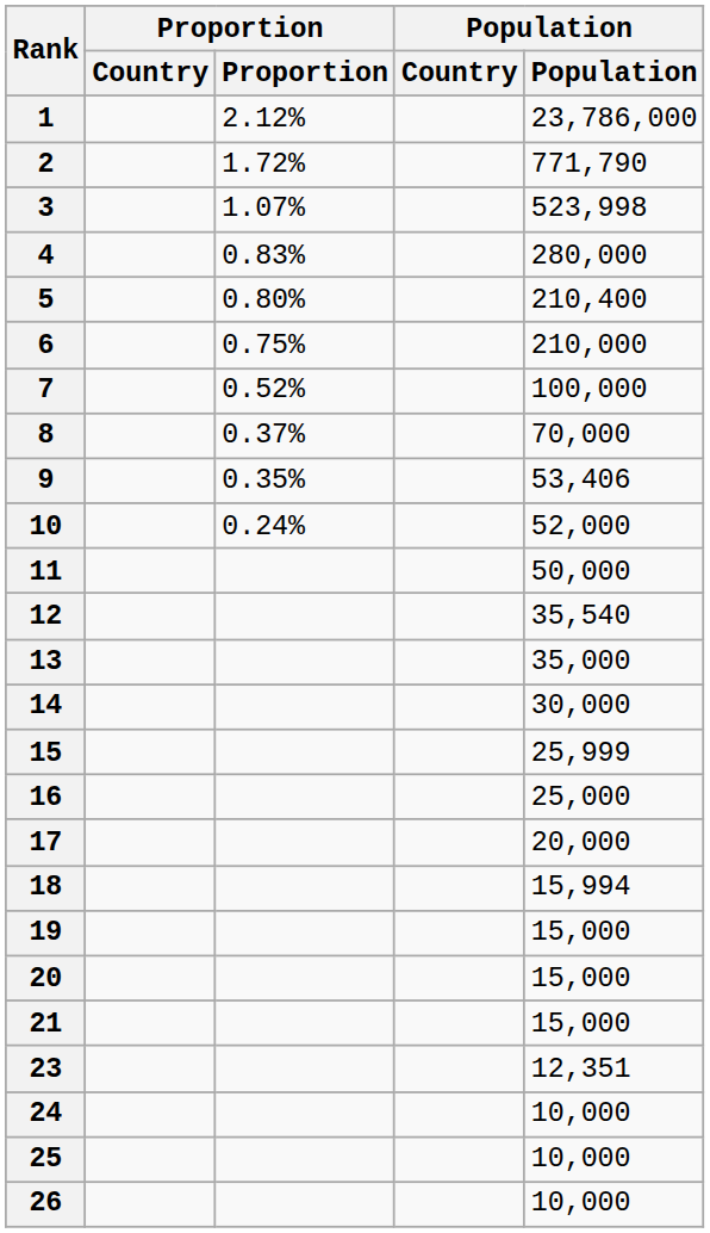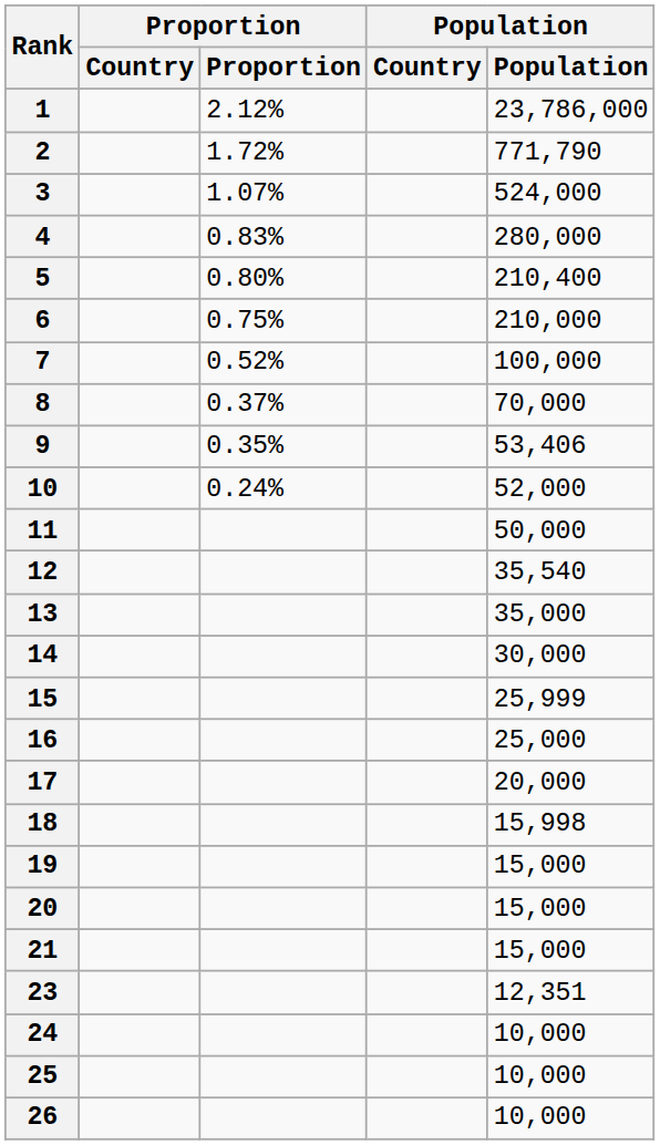3 | Population: 523,998 -> 524,000
18 | Population: 15,994 -> 15,998
